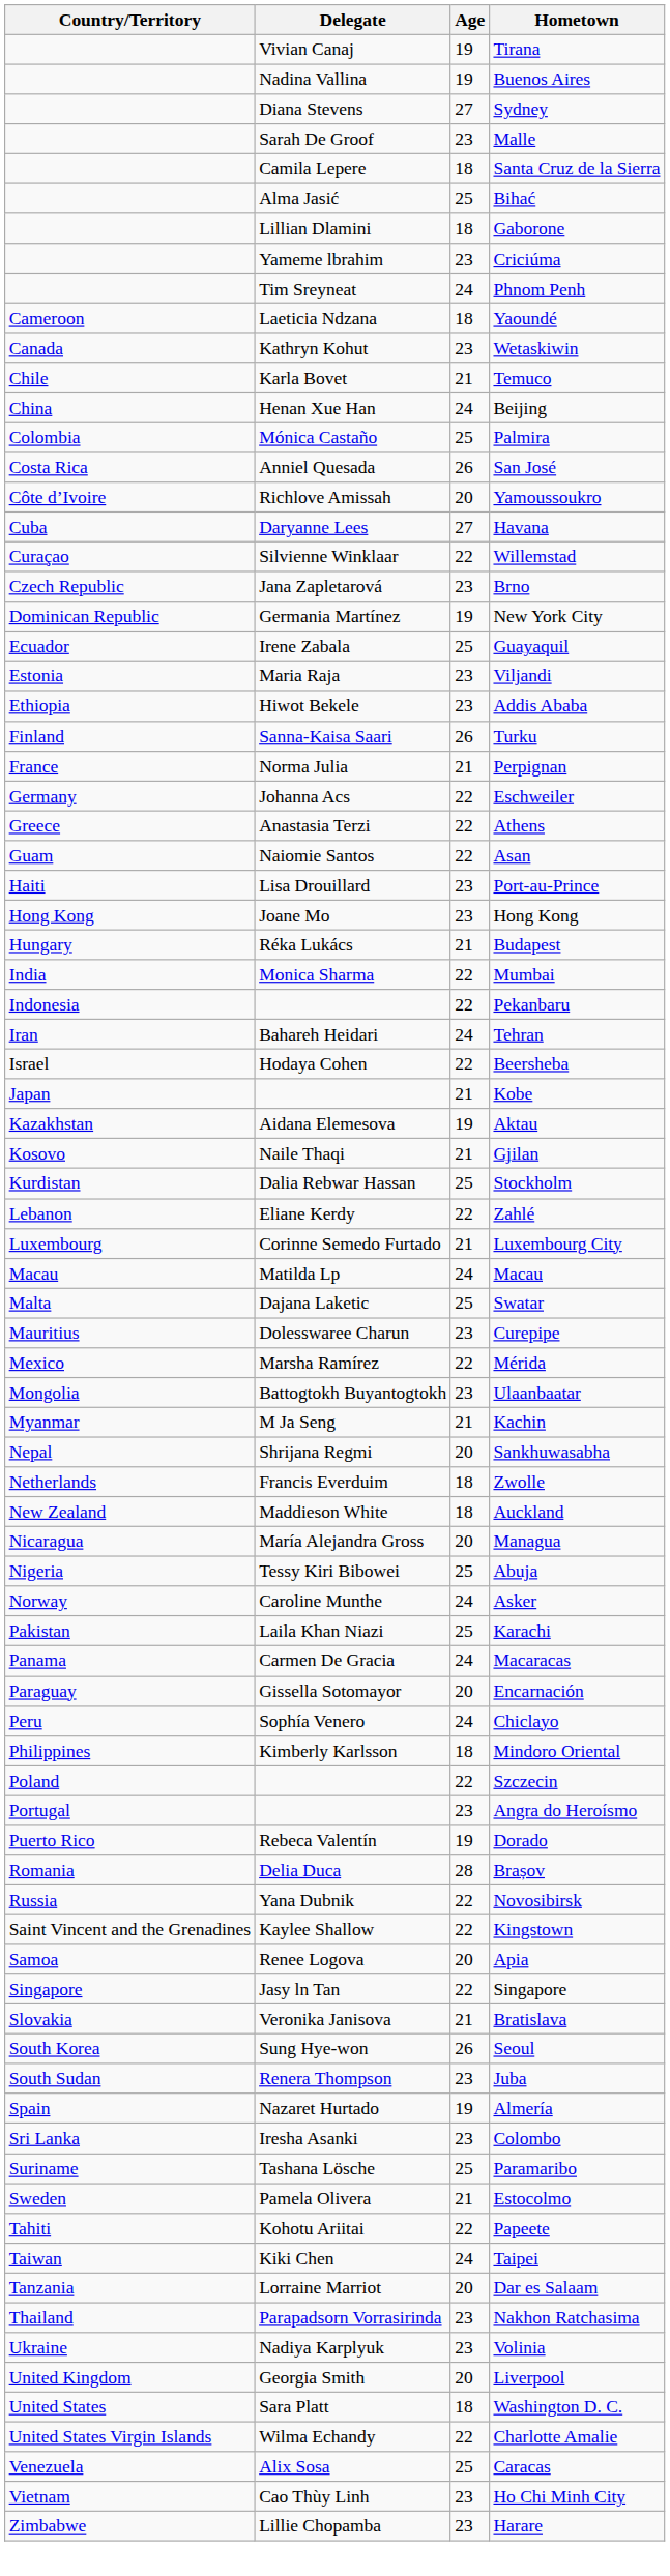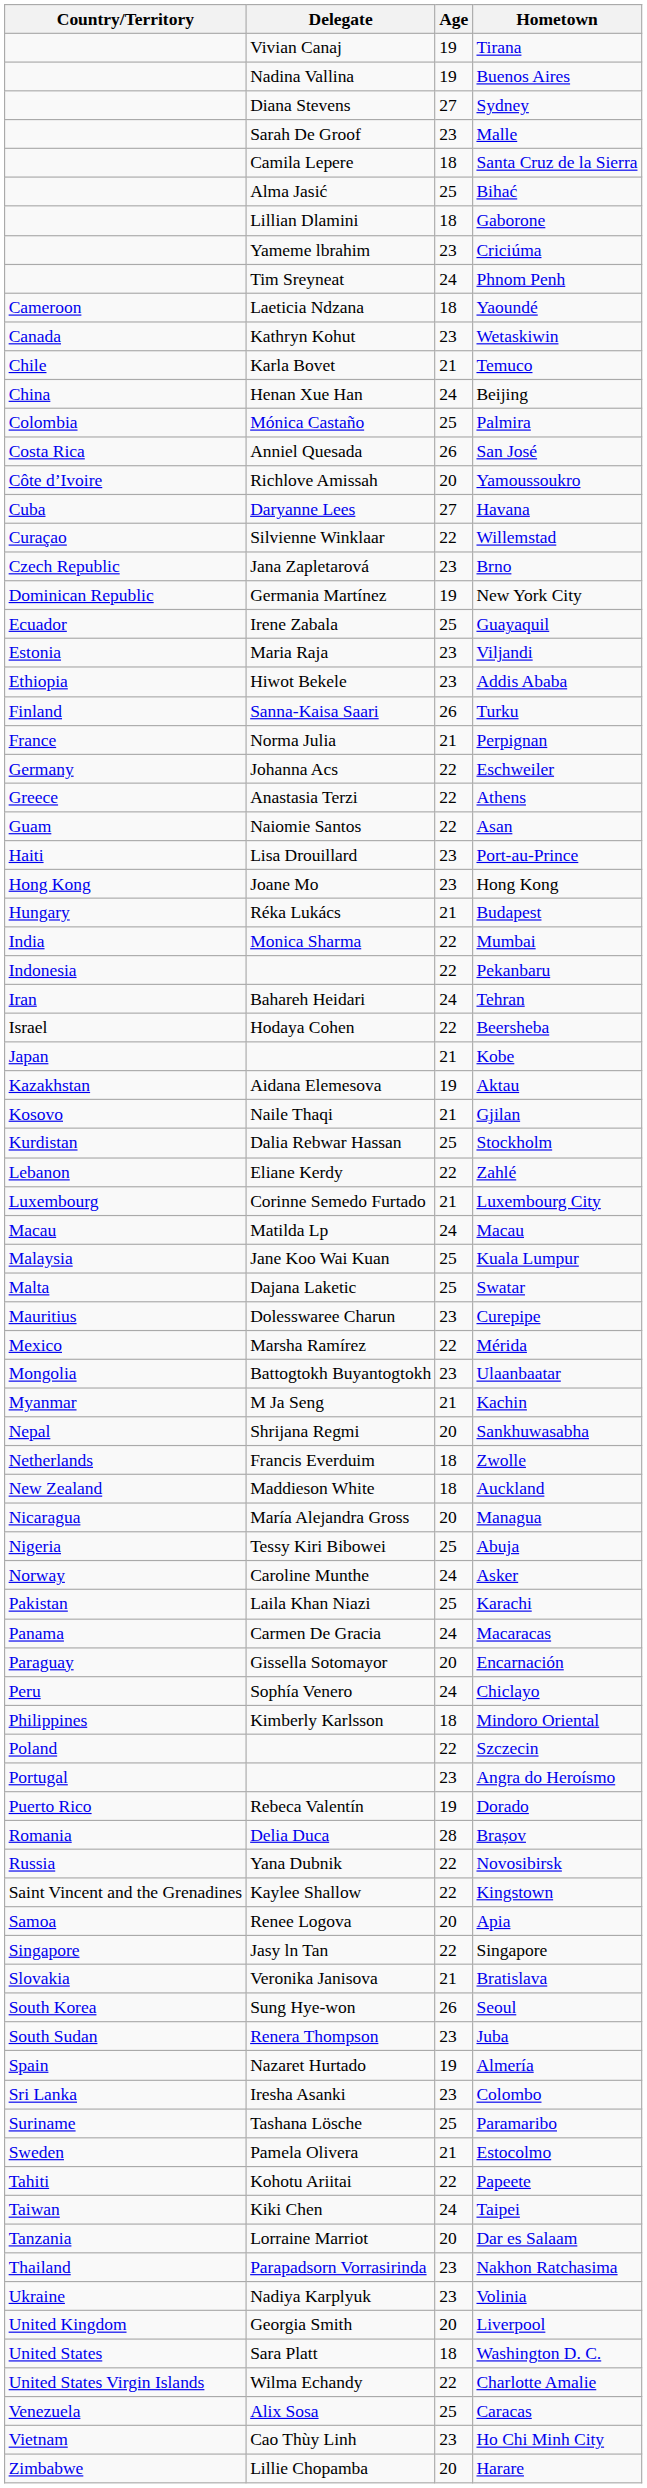+ row: Malaysia | Jane Koo Wai Kuan | 25 | Kuala Lumpur
Harare | Age: 23 -> 20
